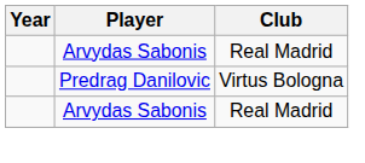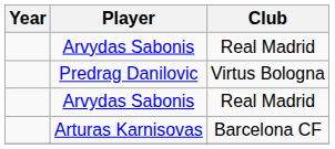+ row: Arturas Karnisovas | Barcelona CF
